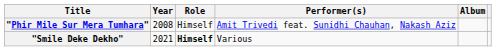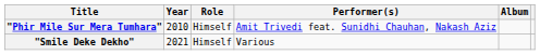"Phir Mile Sur Mera Tumhara" | Year: 2008 -> 2010
"Smile Deke Dekho" | Role: bold -> normal
